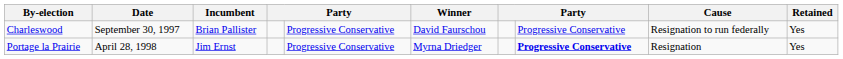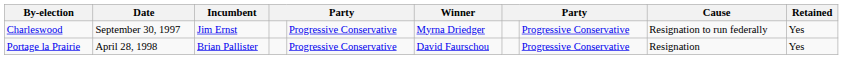Charleswood | Incumbent: Brian Pallister -> Jim Ernst
Charleswood | Winner: David Faurschou -> Myrna Driedger
Portage la Prairie | Incumbent: Jim Ernst -> Brian Pallister
Portage la Prairie | Winner: Myrna Driedger -> David Faurschou
Portage la Prairie | column 8: bold -> normal
